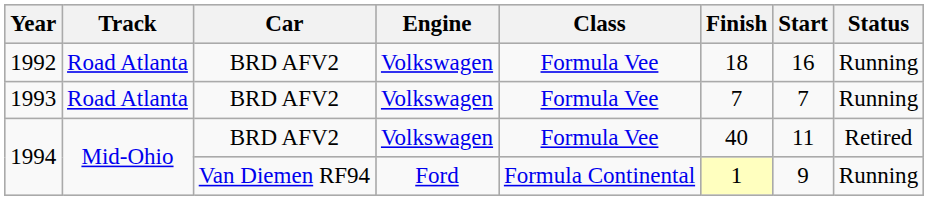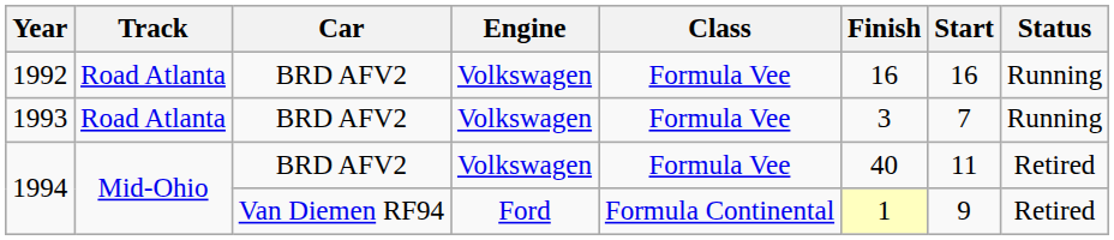1992 | Finish: 18 -> 16
1993 | Finish: 7 -> 3
1994 / Van Diemen RF94 | Status: Running -> Retired
